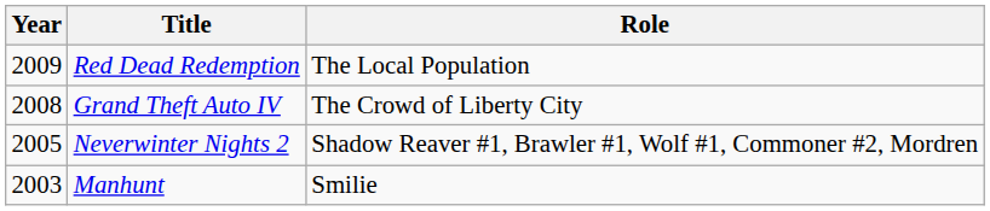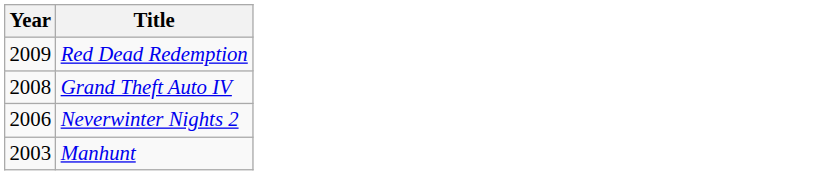- column: Role | The Local Population | The Crowd of Liberty City | Shadow Reaver #1, Brawler #1, Wolf #1, Commoner #2, Mordren | Smilie
Neverwinter Nights 2 | Year: 2005 -> 2006
